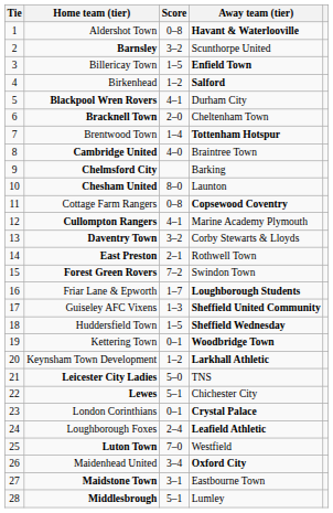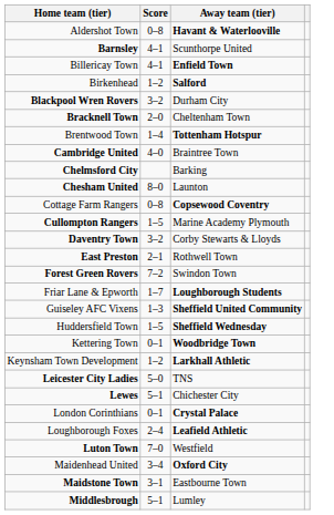- column: Tie | 1 | 2 | 3 | 4 | 5 | 6 | 7 | 8 | 9 | 10 | 11 | 12 | 13 | 14 | 15 | 16 | 17 | 18 | 19 | 20 | 21 | 22 | 23 | 24 | 25 | 26 | 27 | 28
Barnsley | Score: 3–2 -> 4–1
Billericay Town | Score: 1–5 -> 4–1
Blackpool Wren Rovers | Score: 4–1 -> 3–2
Cullompton Rangers | Score: 4–1 -> 1–5
